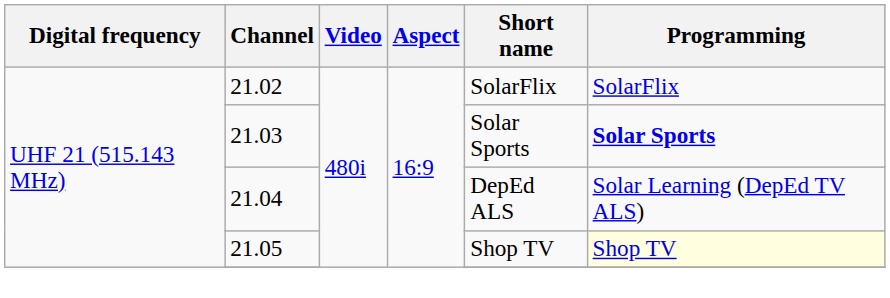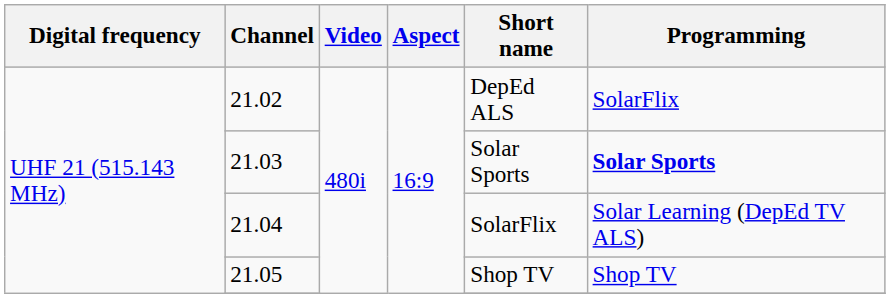21.02 | Short name: SolarFlix -> DepEd ALS
21.04 | Short name: DepEd ALS -> SolarFlix
21.05 | Programming: lightyellow background -> no background
